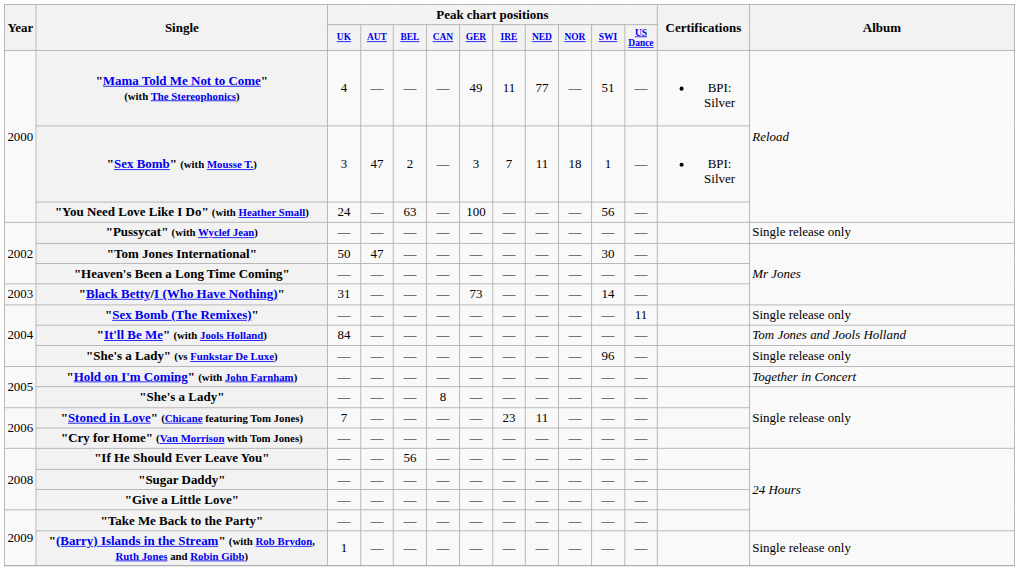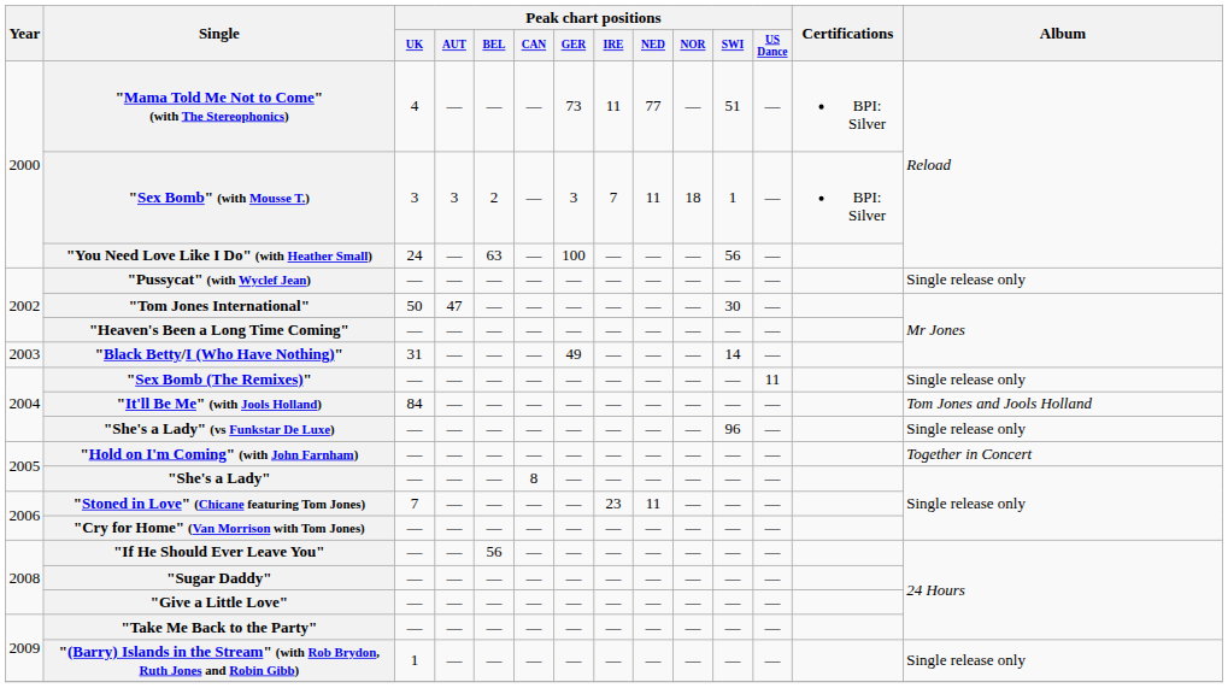"Mama Told Me Not to Come" (with The Stereophonics) | Peak chart positions / GER: 49 -> 73
"Sex Bomb" (with Mousse T.) | Peak chart positions / AUT: 47 -> 3
"Black Betty/I (Who Have Nothing)" | Peak chart positions / GER: 73 -> 49
